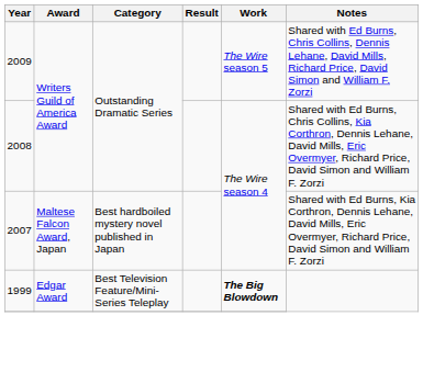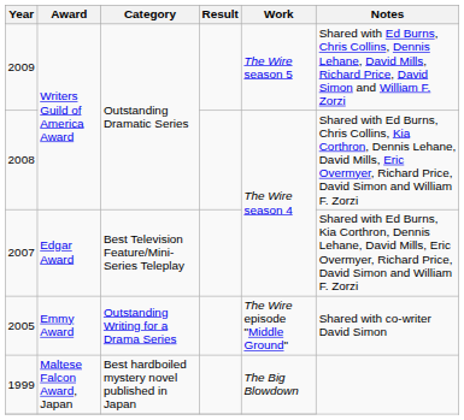2007 | Award: Maltese Falcon Award, Japan -> Edgar Award
2007 | Category: Best hardboiled mystery novel published in Japan -> Best Television Feature/Mini-Series Teleplay
+ row: 2005 | Emmy Award | Outstanding Writing for a Drama Series | The Wire episode "Middle Ground" | Shared with co-writer David Simon
1999 | Award: Edgar Award -> Maltese Falcon Award, Japan
1999 | Category: Best Television Feature/Mini-Series Teleplay -> Best hardboiled mystery novel published in Japan
1999 | Work: bold -> normal
